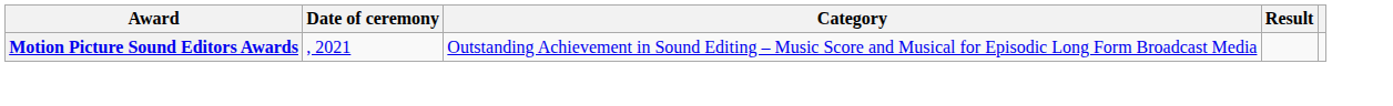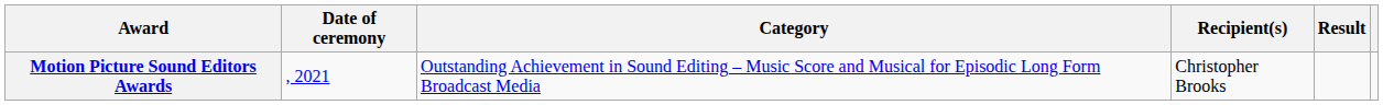+ column: Recipient(s) | Christopher Brooks
